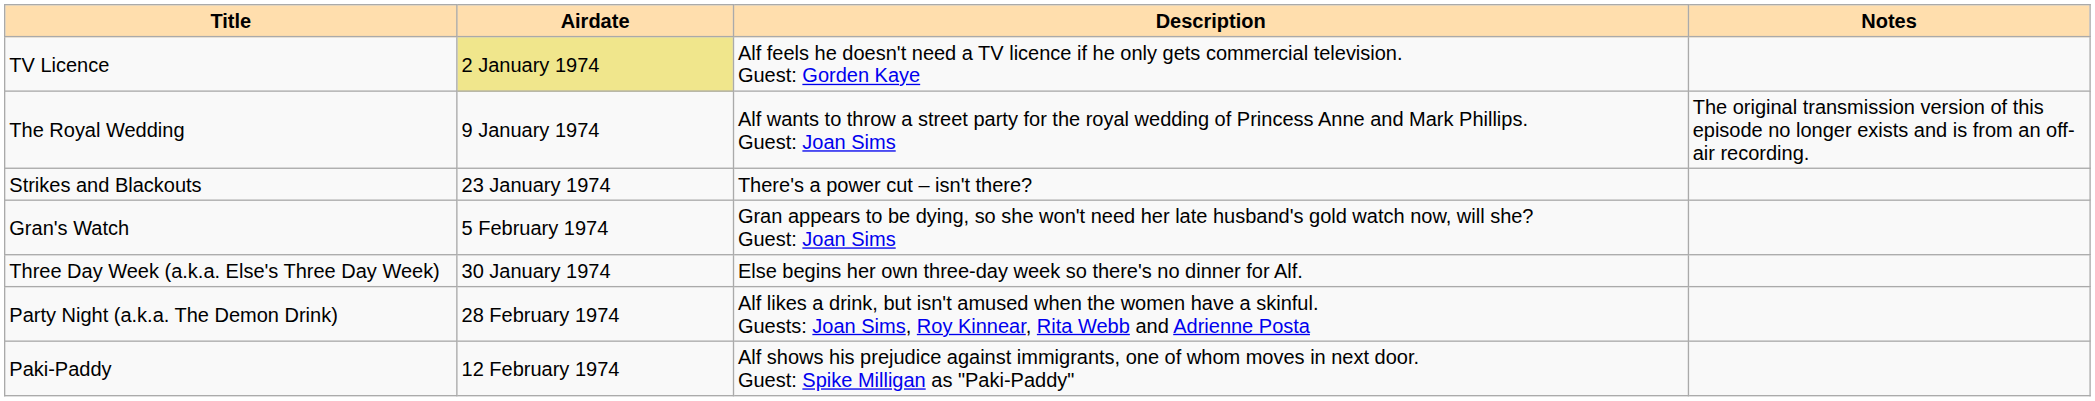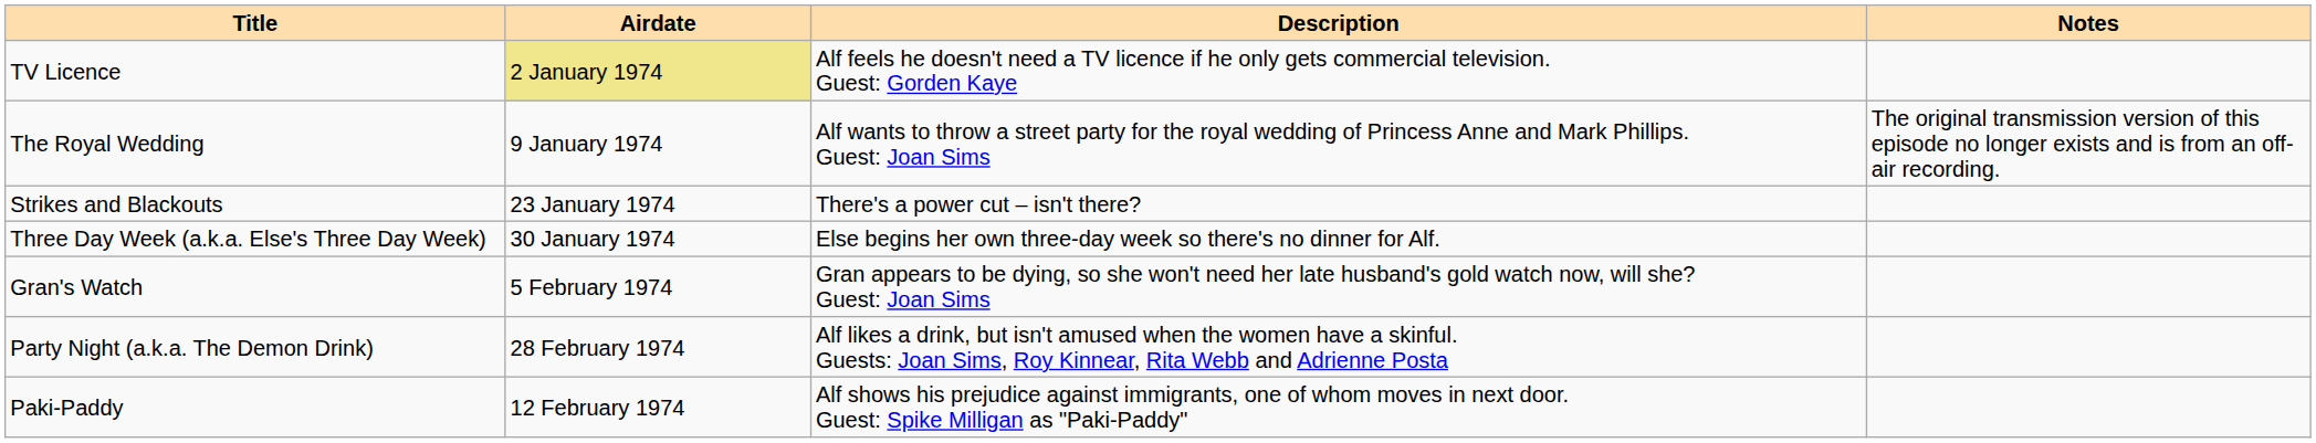rows swapped: Three Day Week (a.k.a. Else's Three Day Week) <-> Gran's Watch
